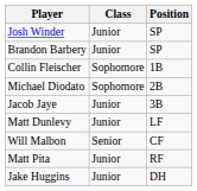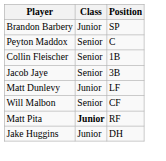- row: Josh Winder | Junior | SP
+ row: Peyton Maddox | Senior | C
Collin Fleischer | Class: Sophomore -> Senior
- row: Michael Diodato | Sophomore | 2B
Jacob Jaye | Class: Junior -> Senior
Matt Pita | Class: normal -> bold
